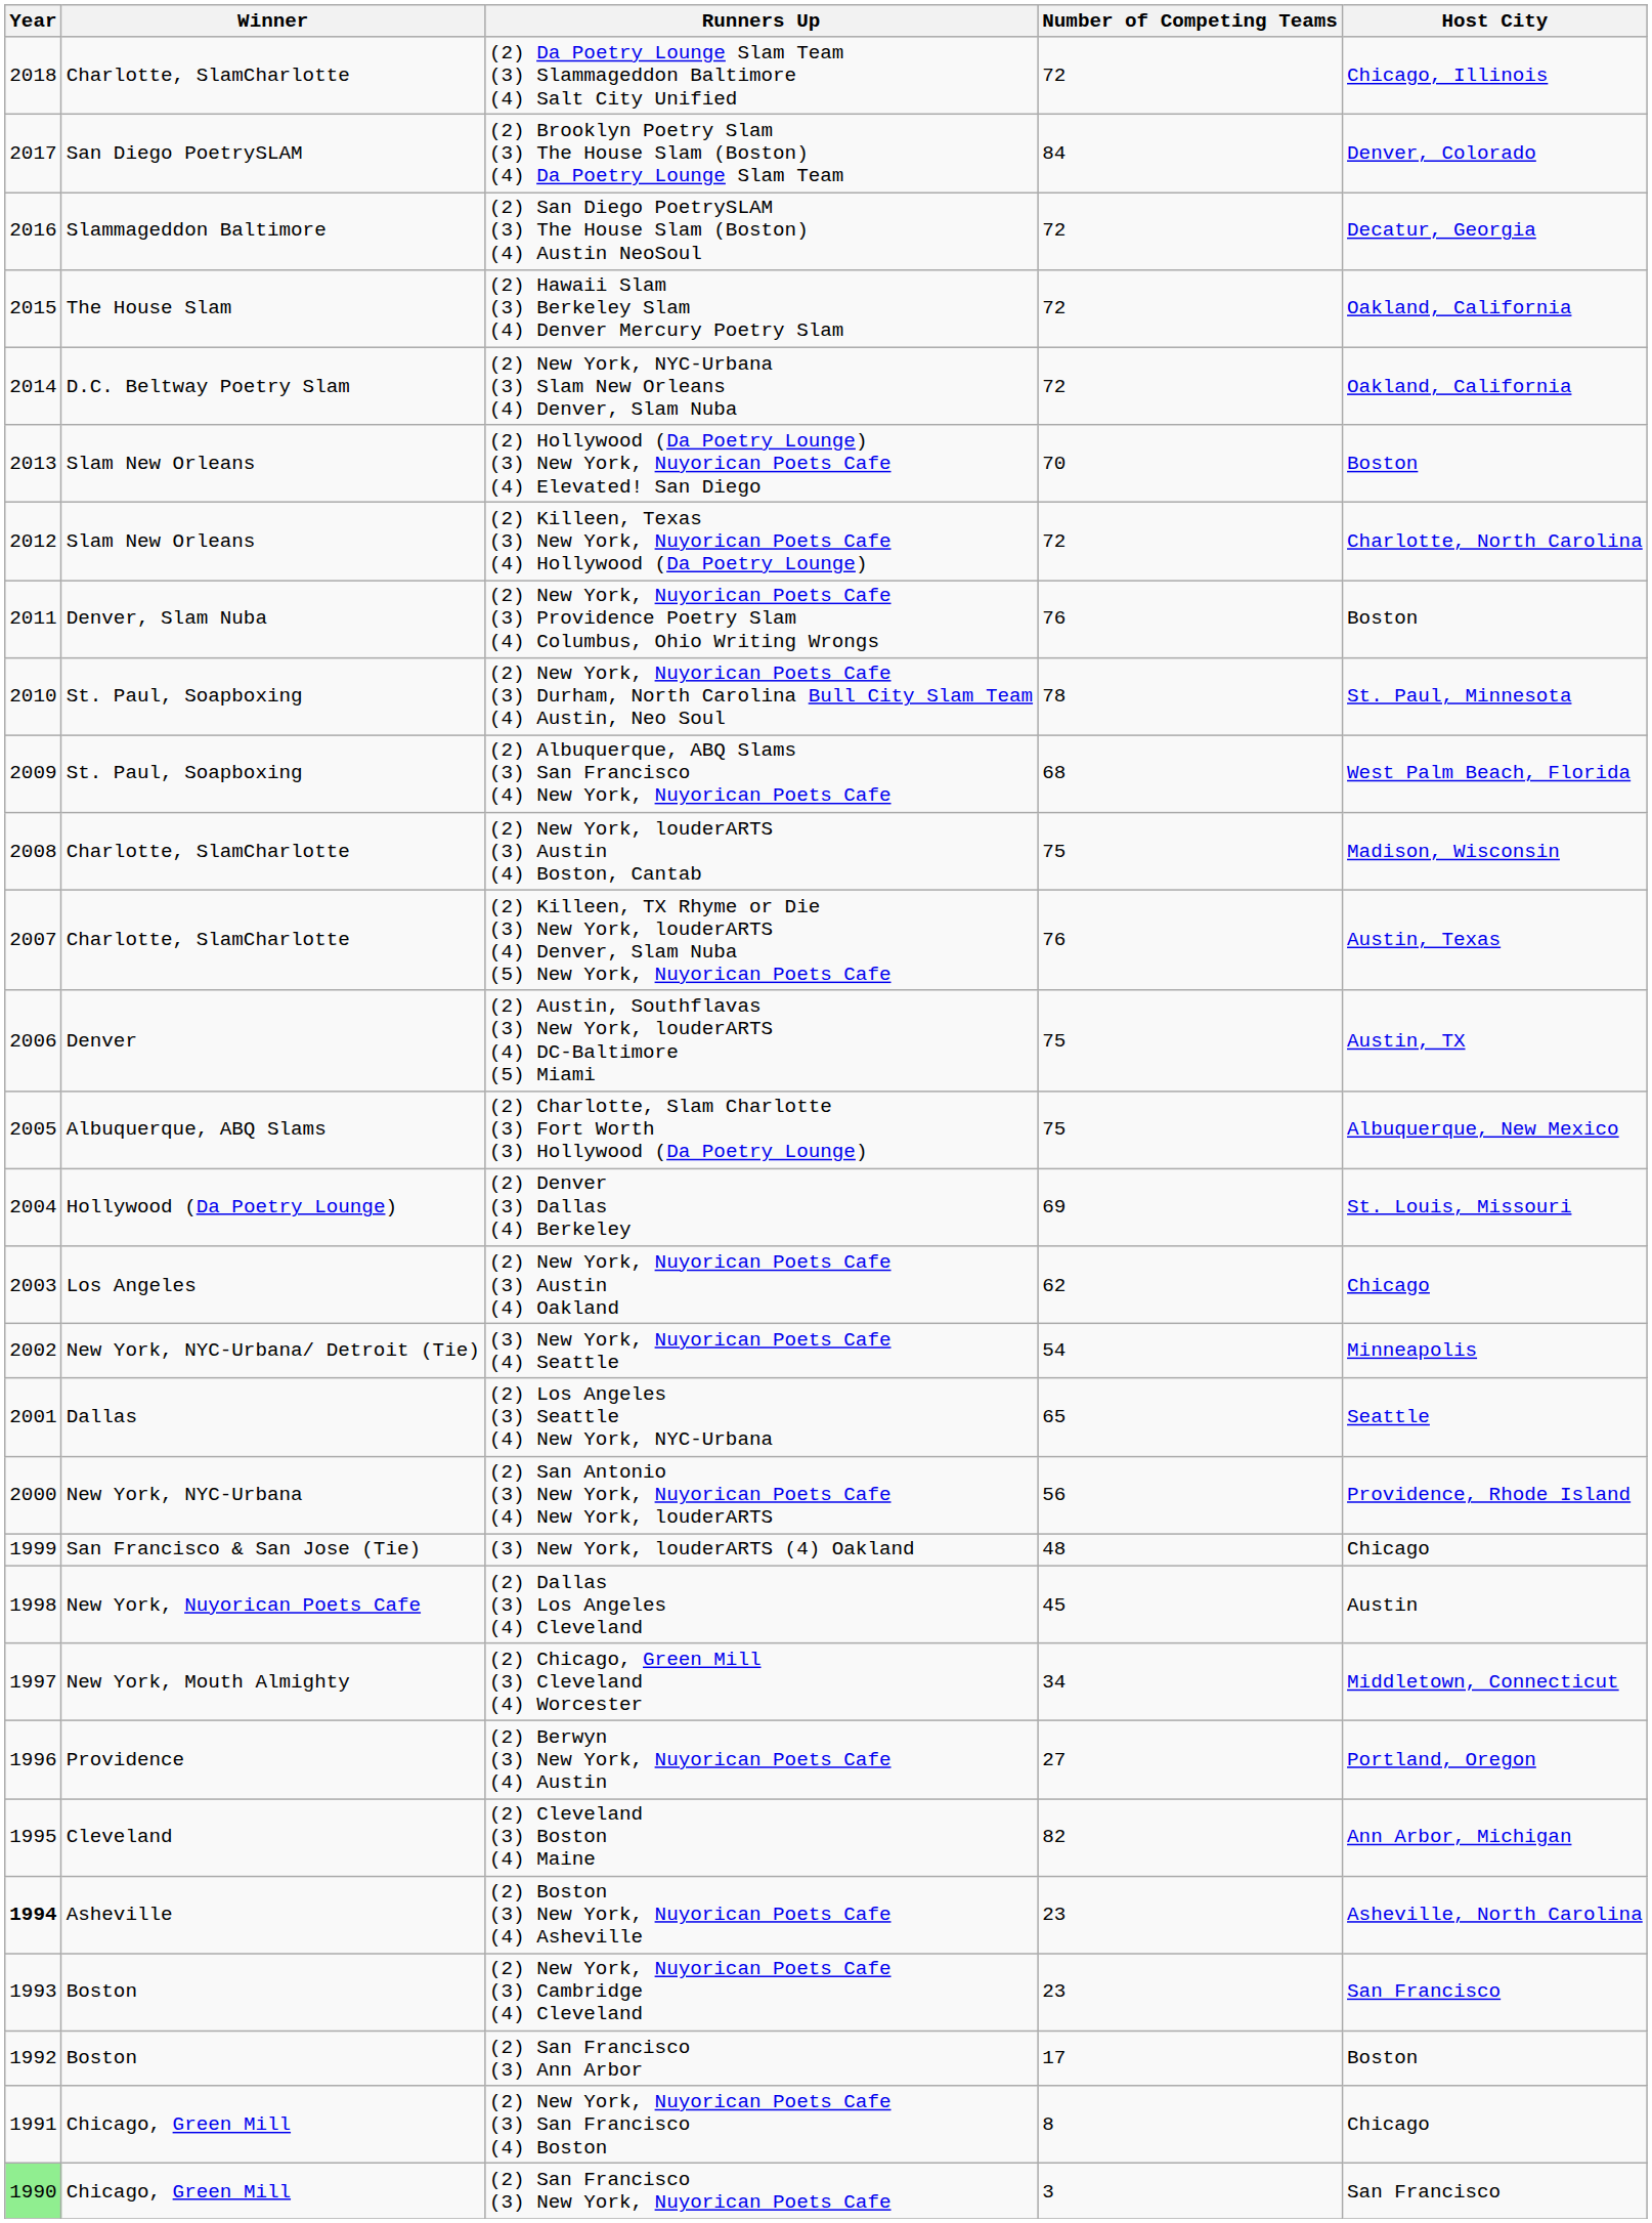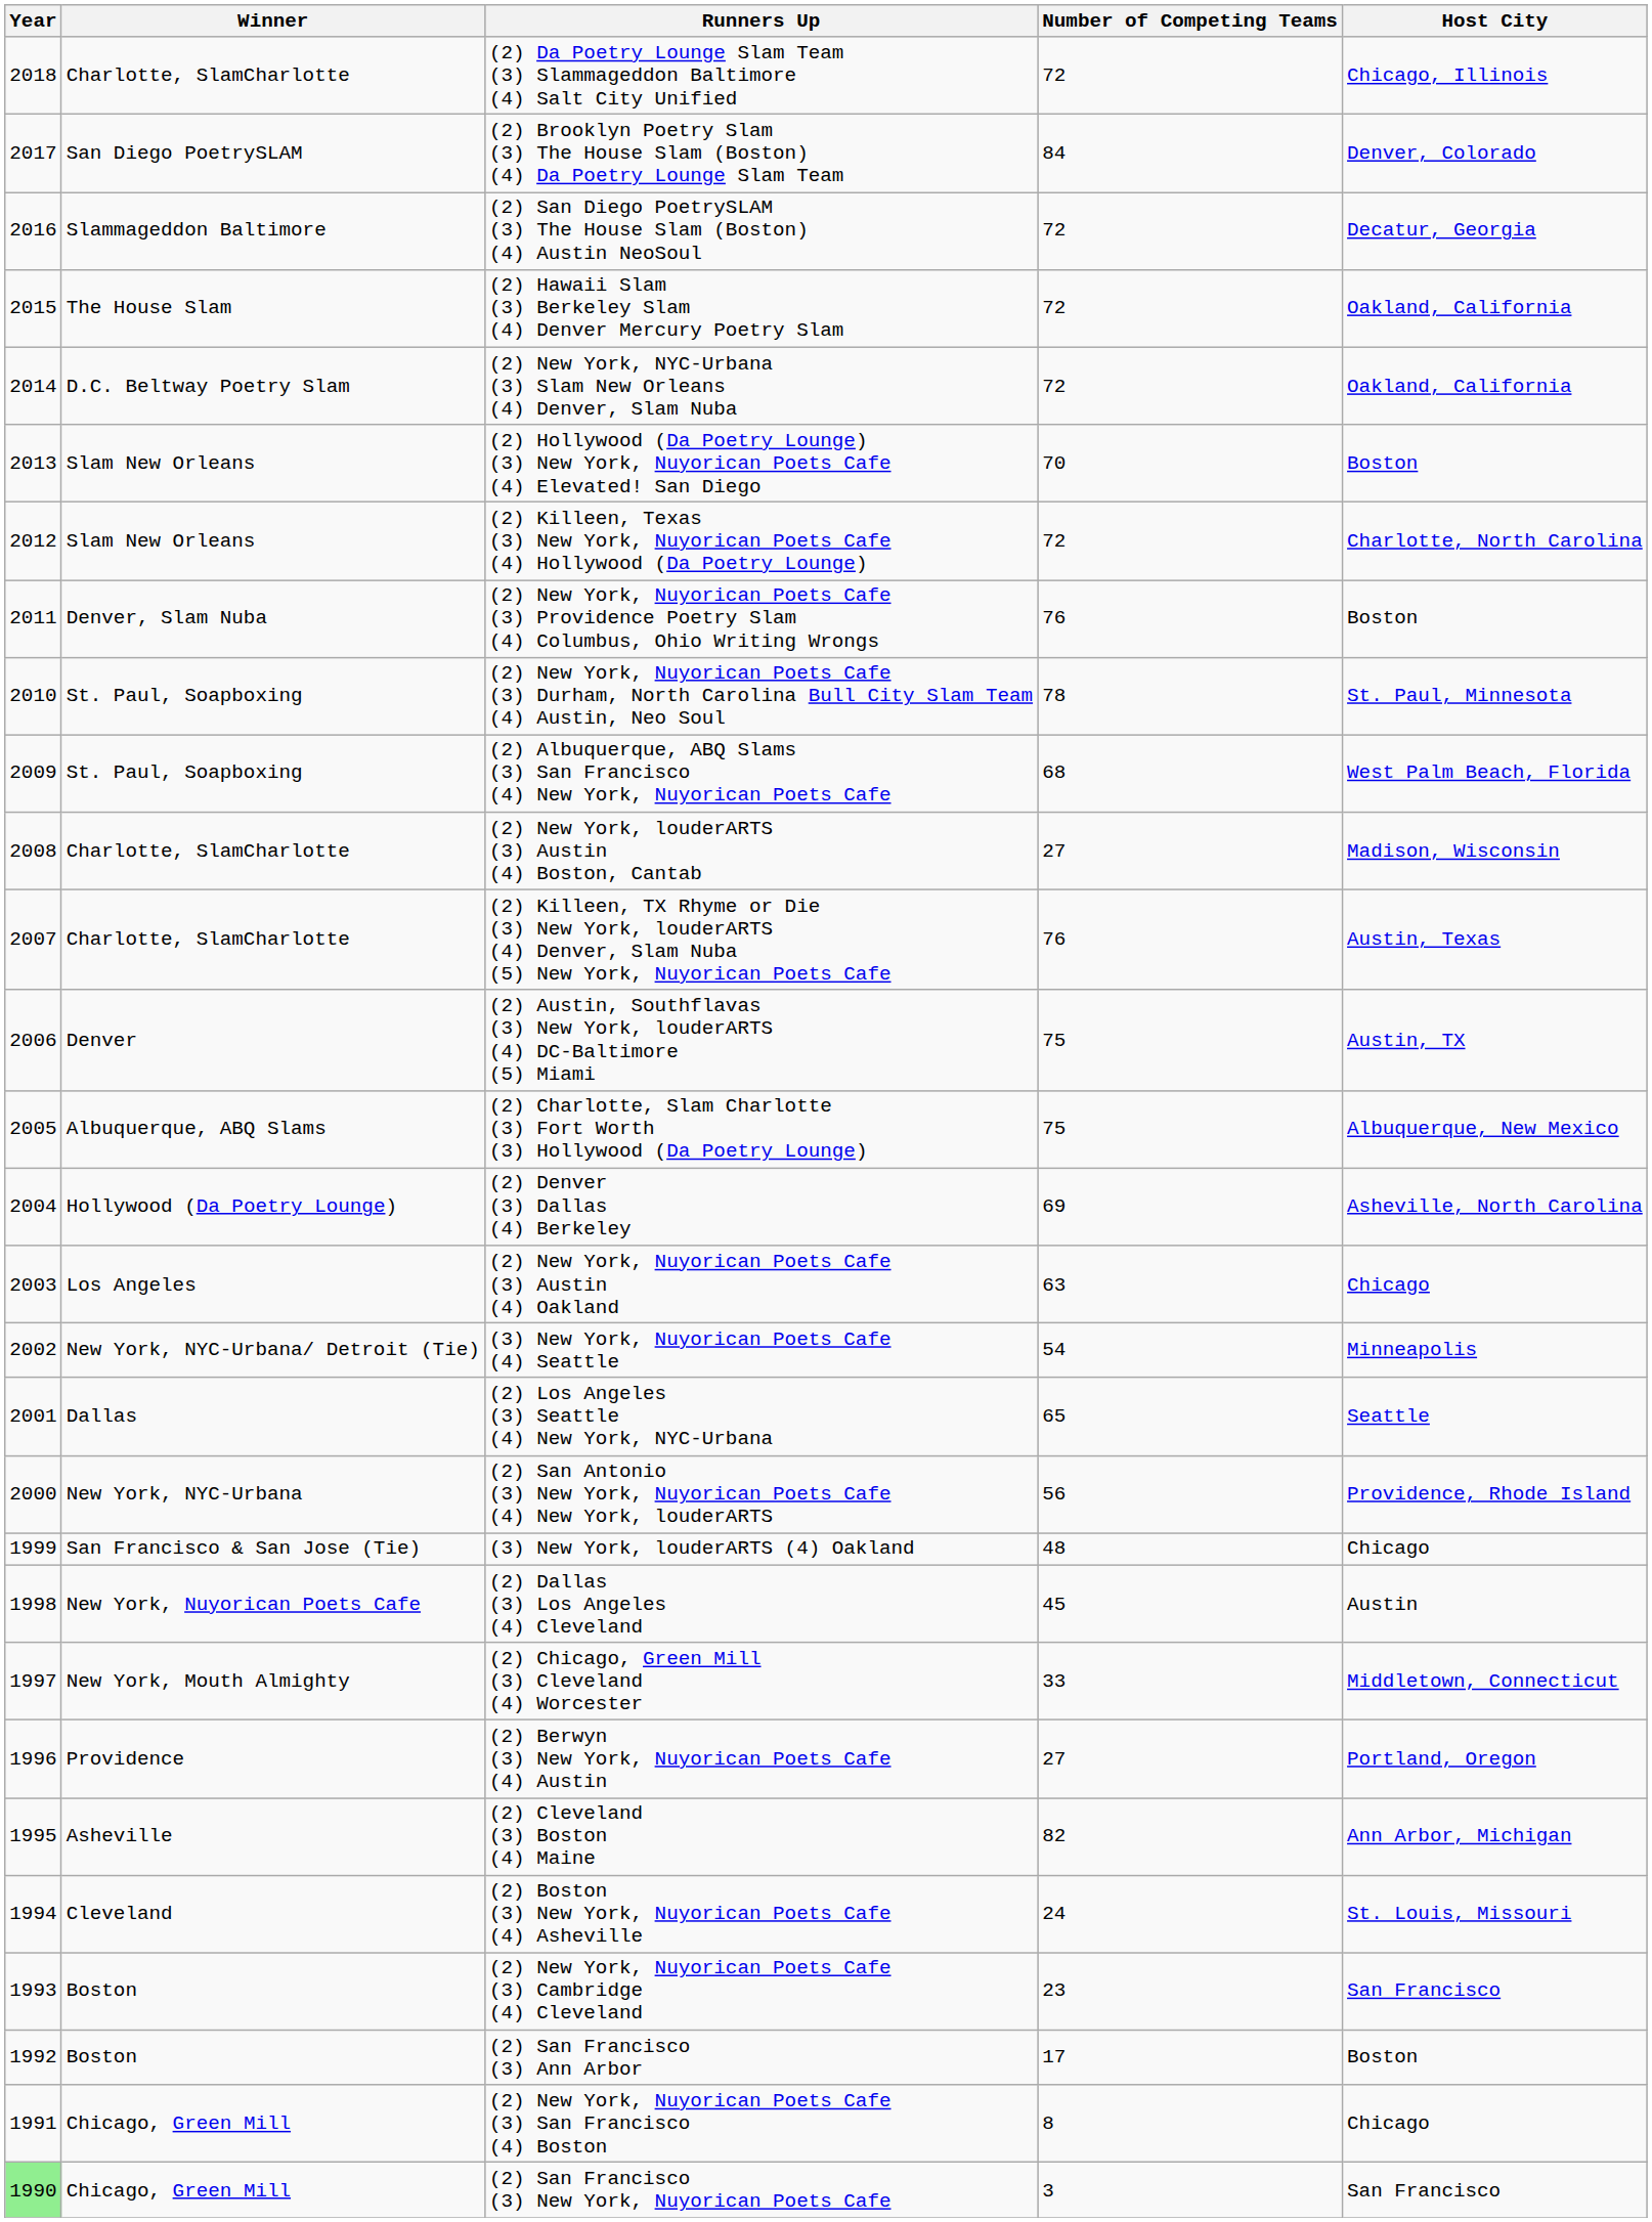(2) New York, louderARTS (3) Austin (4) Boston, Cantab | Number of Competing Teams: 75 -> 27
(2) Denver (3) Dallas (4) Berkeley | Host City: St. Louis, Missouri -> Asheville, North Carolina
(2) New York, Nuyorican Poets Cafe (3) Austin (4) Oakland | Number of Competing Teams: 62 -> 63
(2) Chicago, Green Mill (3) Cleveland (4) Worcester | Number of Competing Teams: 34 -> 33
(2) Cleveland (3) Boston (4) Maine | Winner: Cleveland -> Asheville
(2) Boston (3) New York, Nuyorican Poets Cafe (4) Asheville | Year: bold -> normal
(2) Boston (3) New York, Nuyorican Poets Cafe (4) Asheville | Winner: Asheville -> Cleveland
(2) Boston (3) New York, Nuyorican Poets Cafe (4) Asheville | Number of Competing Teams: 23 -> 24
(2) Boston (3) New York, Nuyorican Poets Cafe (4) Asheville | Host City: Asheville, North Carolina -> St. Louis, Missouri
